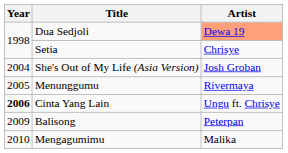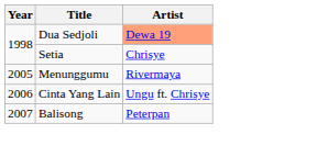- row: 2004 | She's Out of My Life (Asia Version) | Josh Groban
Cinta Yang Lain | Year: bold -> normal
Balisong | Year: 2009 -> 2007
- row: 2010 | Mengagumimu | Malika
